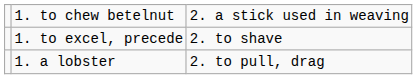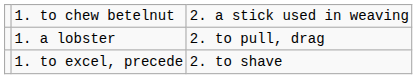rows swapped: 1. a lobster <-> 1. to excel, precede
